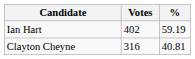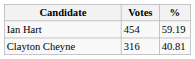Ian Hart | Votes: 402 -> 454
